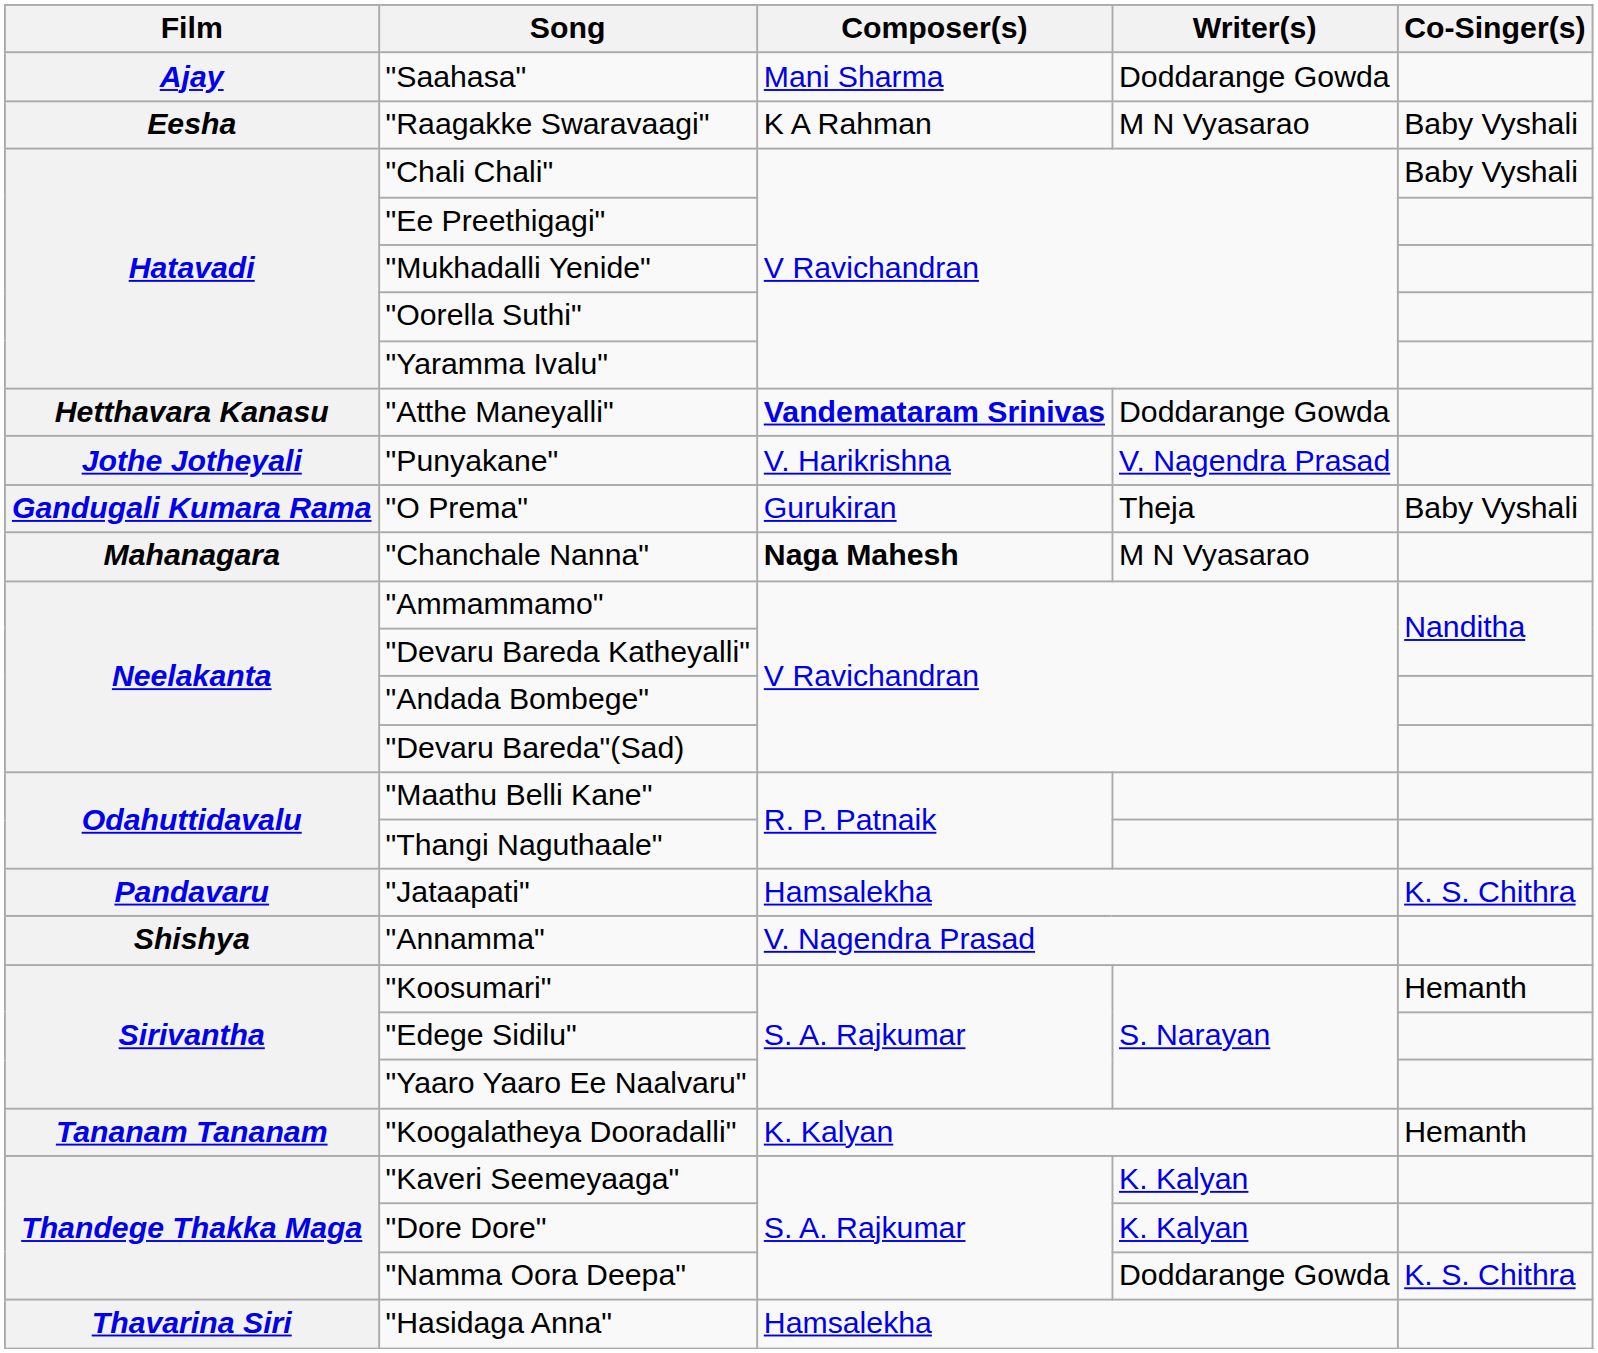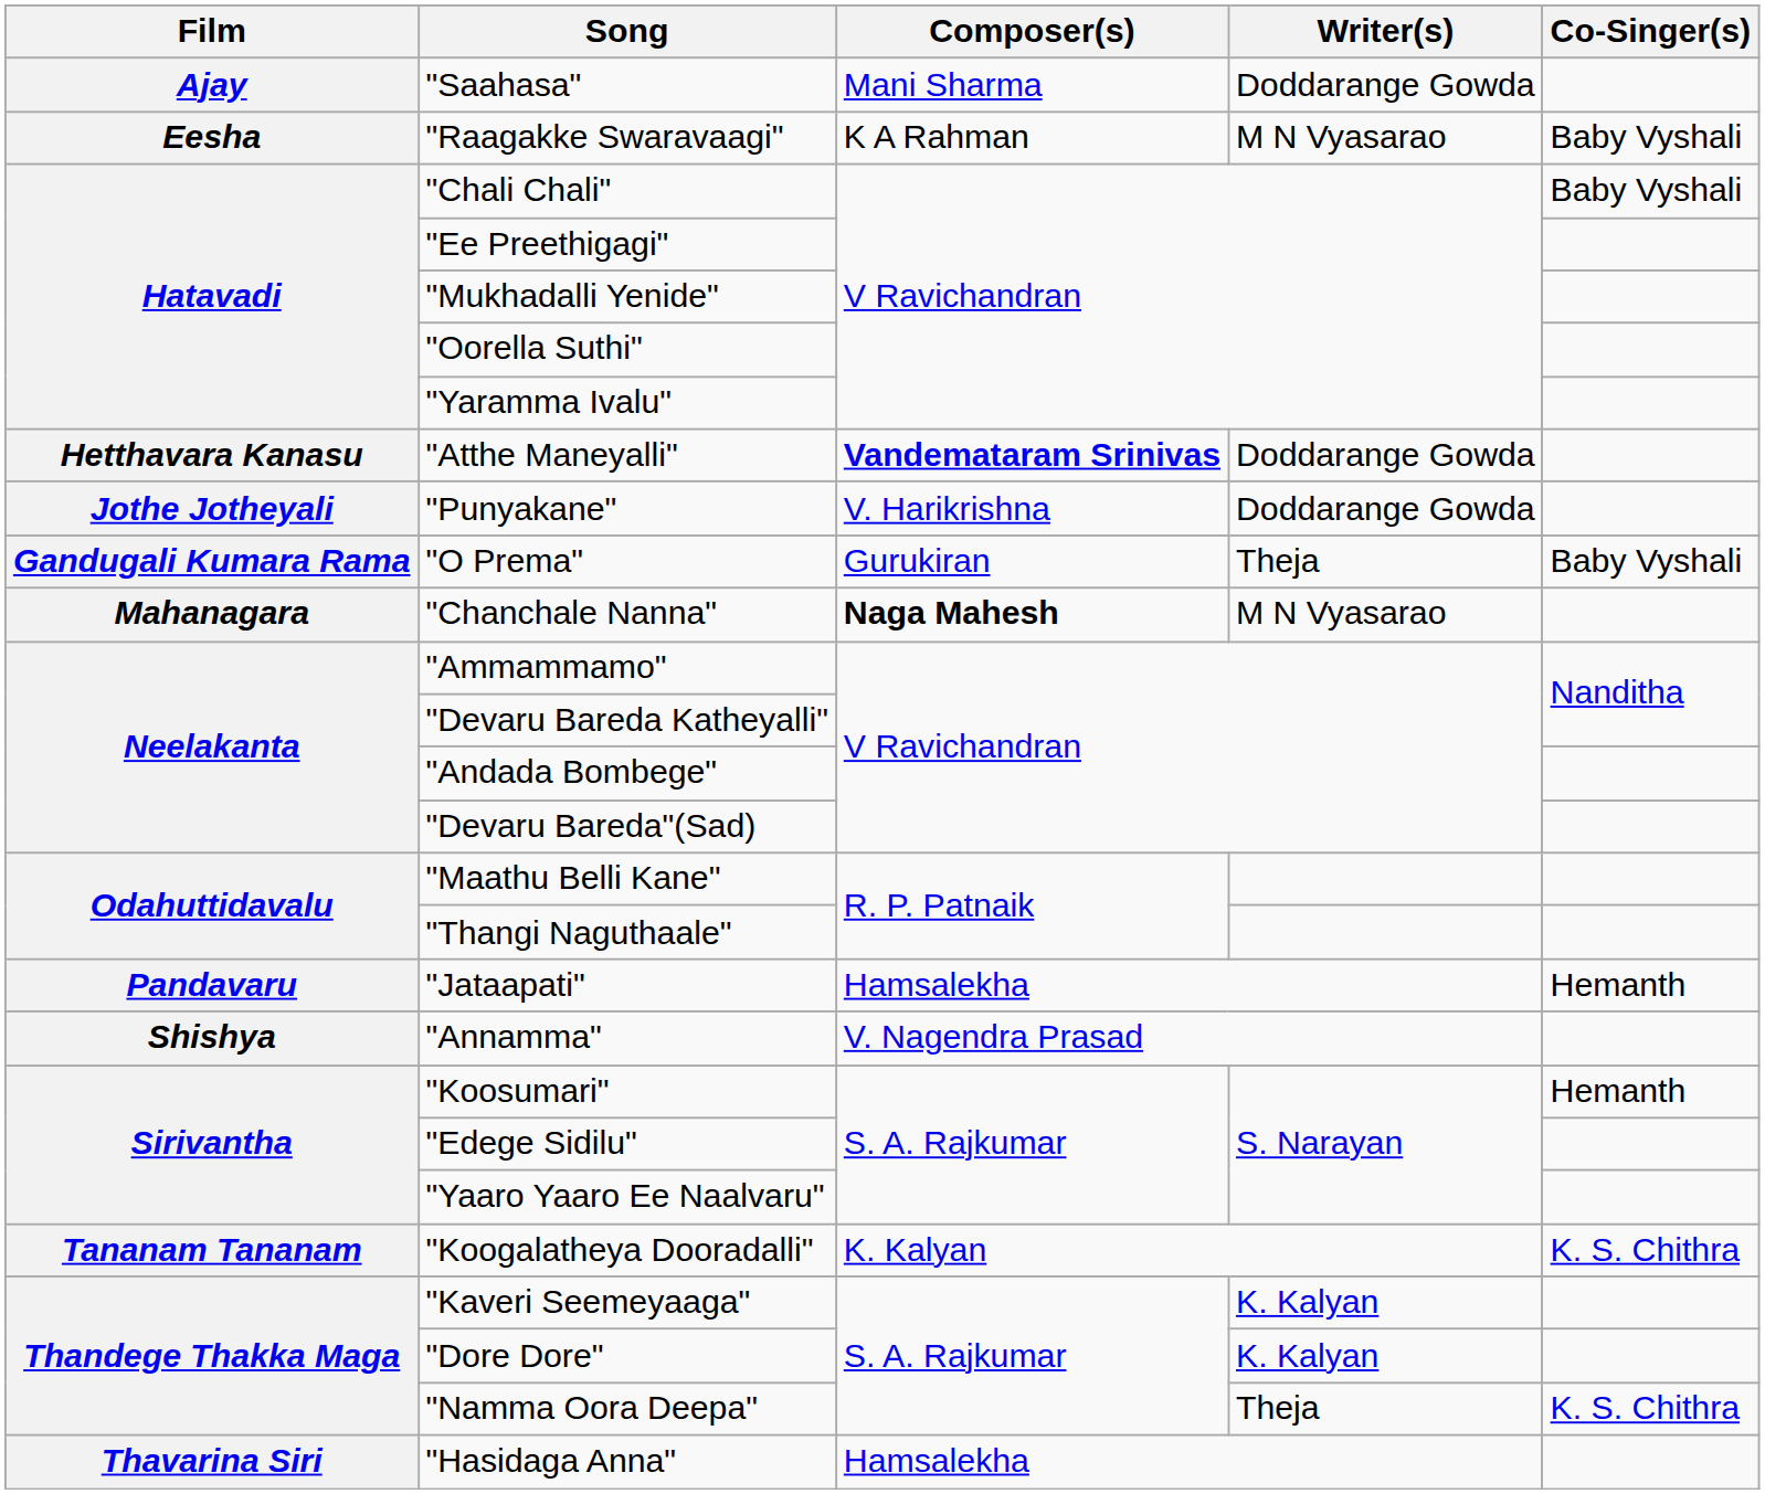"Punyakane" | Writer(s): V. Nagendra Prasad -> Doddarange Gowda
"Jataapati" | Co-Singer(s): K. S. Chithra -> Hemanth
"Koogalatheya Dooradalli" | Co-Singer(s): Hemanth -> K. S. Chithra
"Namma Oora Deepa" | Writer(s): Doddarange Gowda -> Theja
